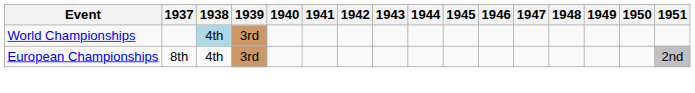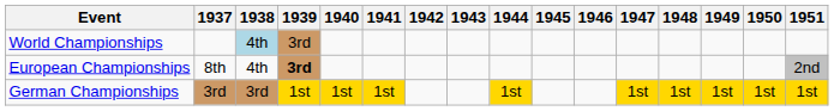European Championships | 1939: normal -> bold
+ row: German Championships | 3rd | 3rd | 1st | 1st | 1st | 1st | 1st | 1st | 1st | 1st | 1st
